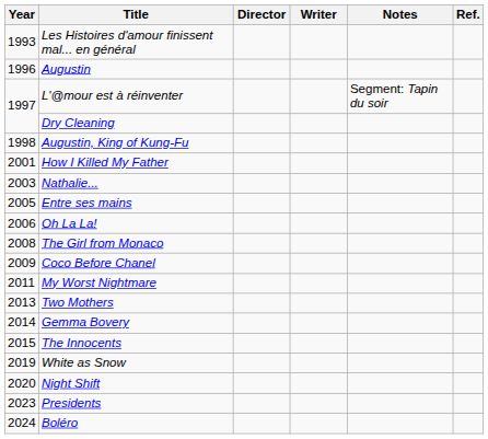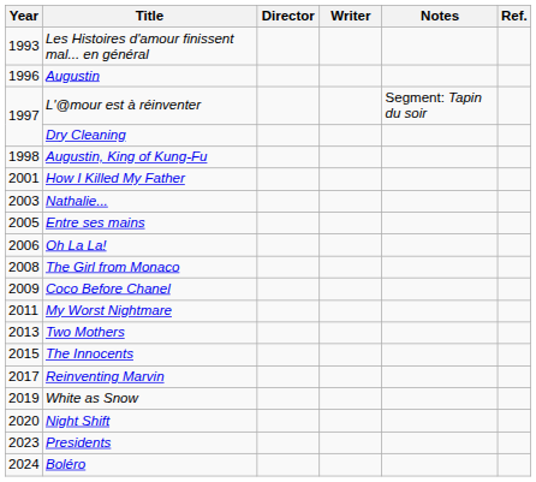- row: 2014 | Gemma Bovery
+ row: 2017 | Reinventing Marvin
